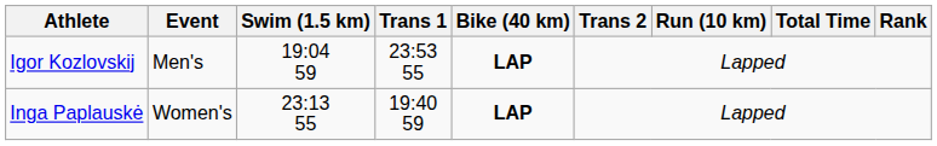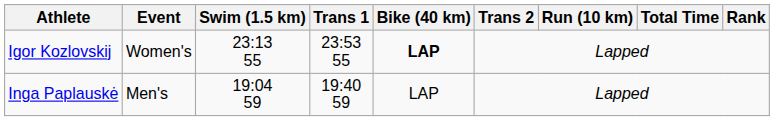Igor Kozlovskij | Event: Men's -> Women's
Igor Kozlovskij | Swim (1.5 km): 19:04 59 -> 23:13 55
Inga Paplauskė | Event: Women's -> Men's
Inga Paplauskė | Swim (1.5 km): 23:13 55 -> 19:04 59
Inga Paplauskė | Bike (40 km): bold -> normal
